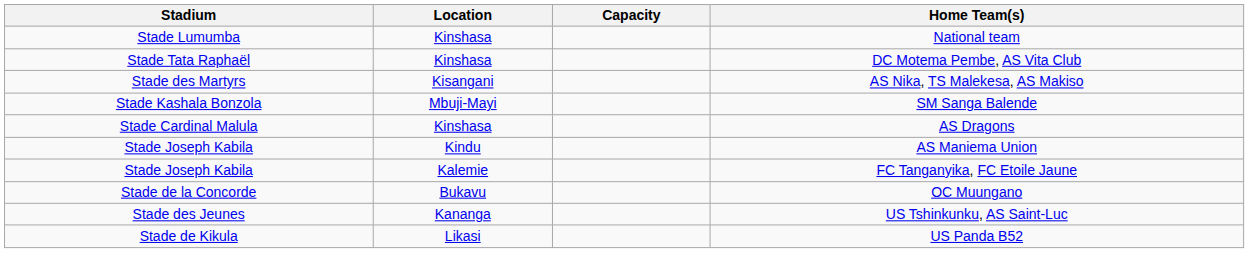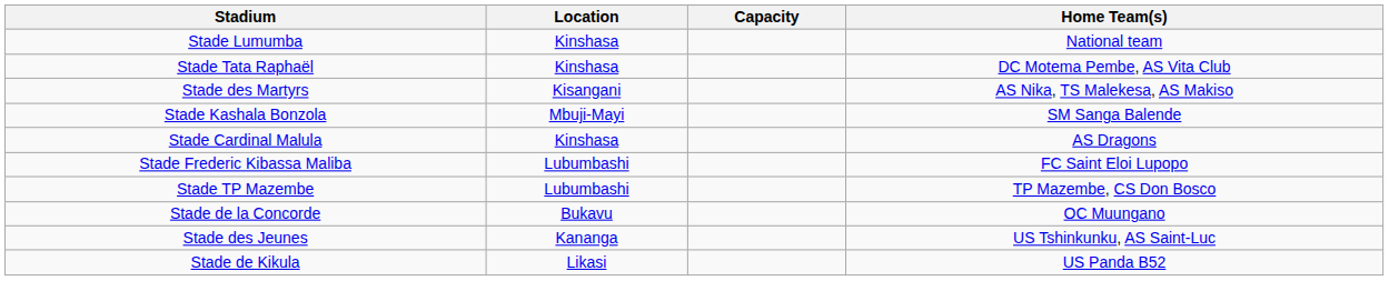- row: Stade Joseph Kabila | Kindu | AS Maniema Union
+ row: Stade Frederic Kibassa Maliba | Lubumbashi | FC Saint Eloi Lupopo
+ row: Stade TP Mazembe | Lubumbashi | TP Mazembe, CS Don Bosco
- row: Stade Joseph Kabila | Kalemie | FC Tanganyika, FC Etoile Jaune
